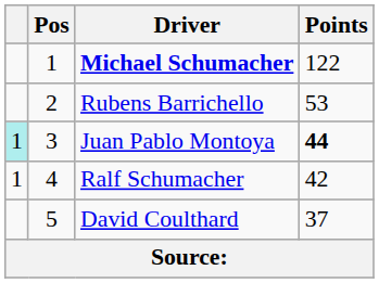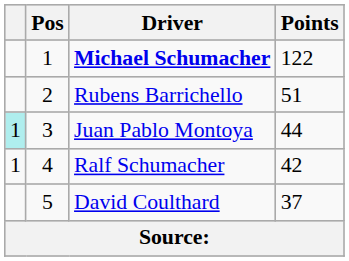Rubens Barrichello | Points: 53 -> 51
Juan Pablo Montoya | Points: bold -> normal
